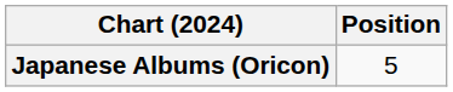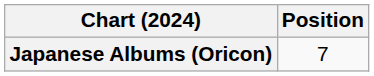Japanese Albums (Oricon) | Position: 5 -> 7
